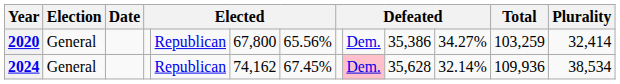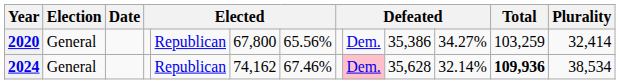2024 | column 7: 67.45% -> 67.46%
2024 | Total: normal -> bold
